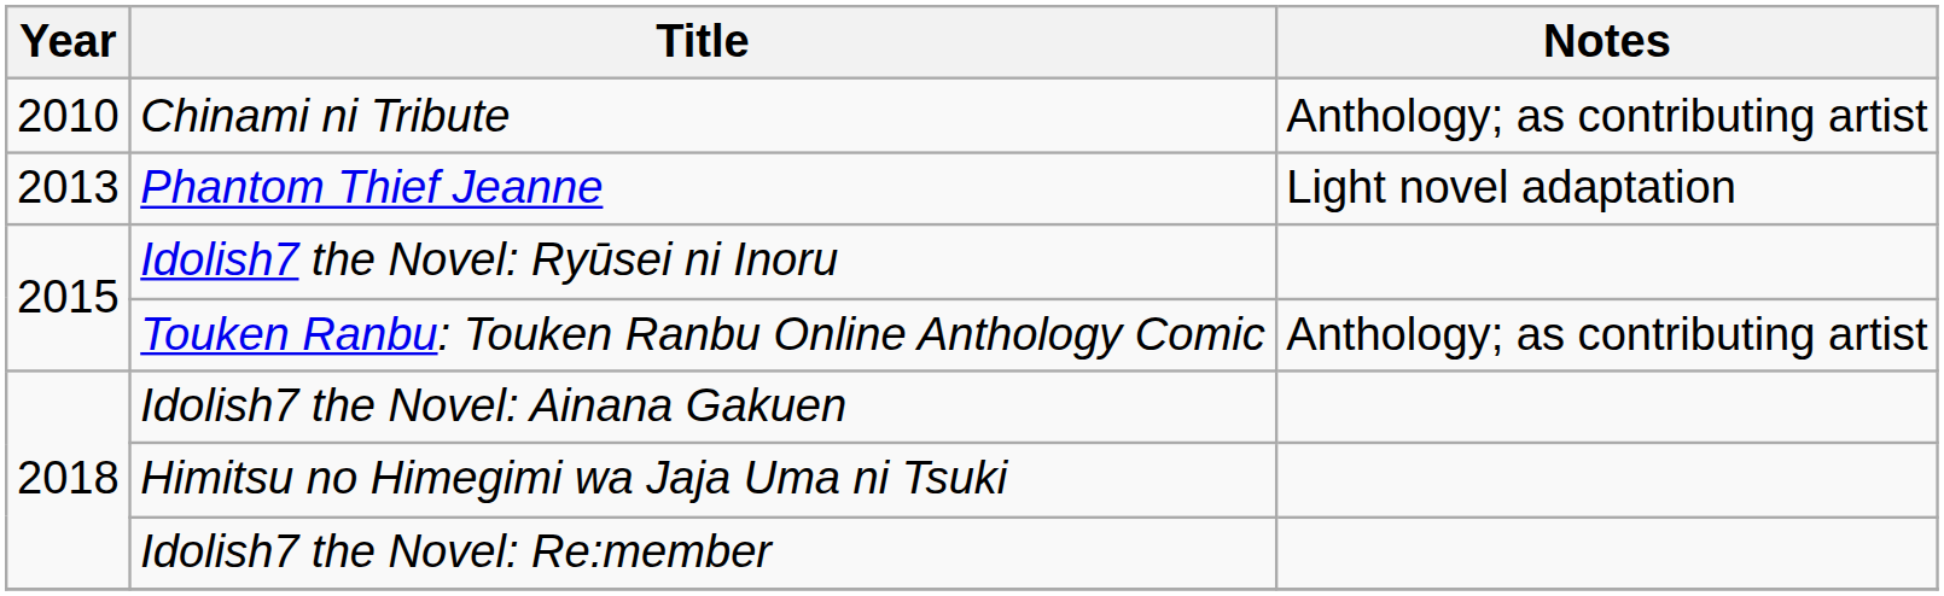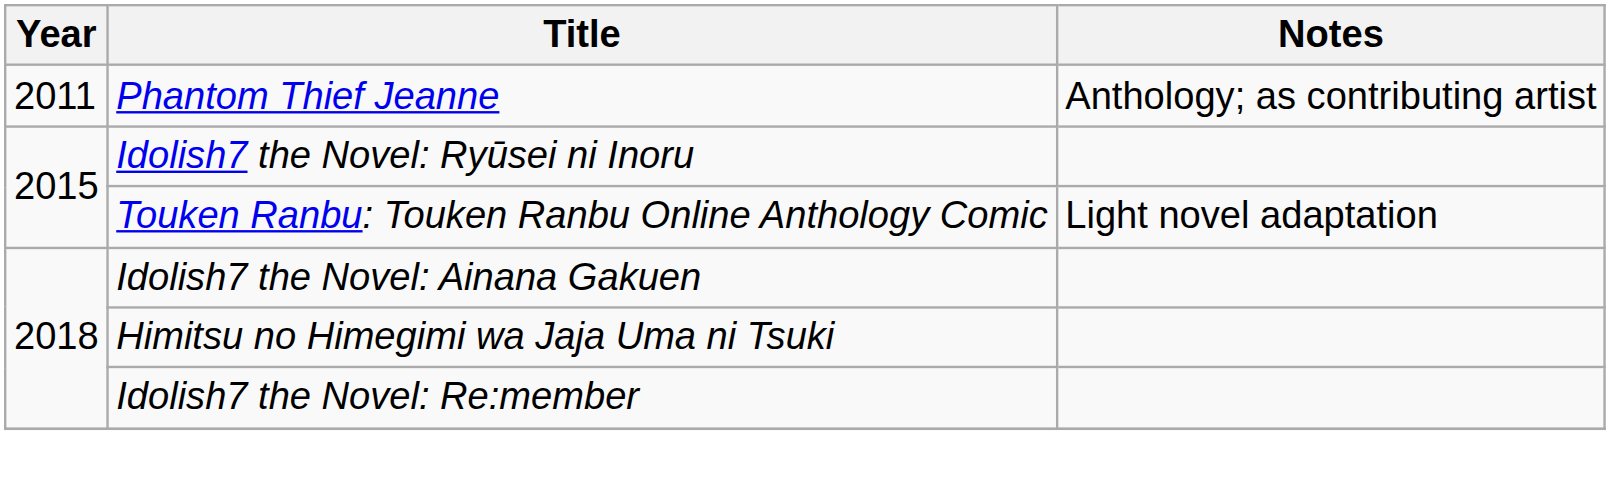- row: 2010 | Chinami ni Tribute | Anthology; as contributing artist
Phantom Thief Jeanne | Year: 2013 -> 2011
Phantom Thief Jeanne | Notes: Light novel adaptation -> Anthology; as contributing artist
Touken Ranbu: Touken Ranbu Online Anthology Comic | Notes: Anthology; as contributing artist -> Light novel adaptation
